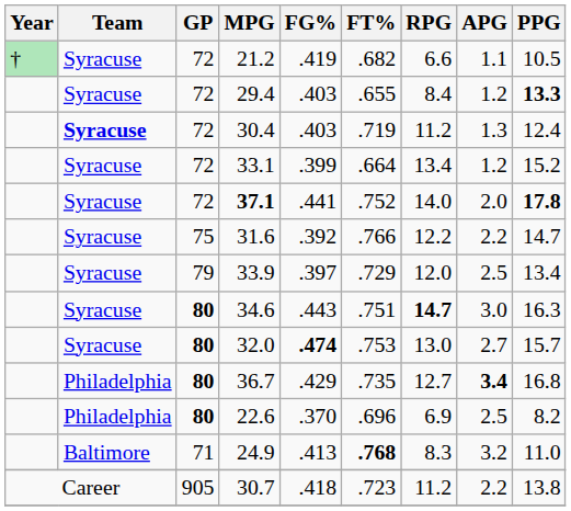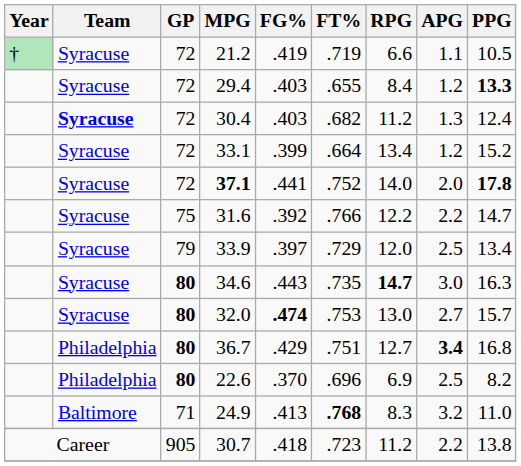21.2 | FT%: .682 -> .719
30.4 | FT%: .719 -> .682
34.6 | FT%: .751 -> .735
36.7 | FT%: .735 -> .751
